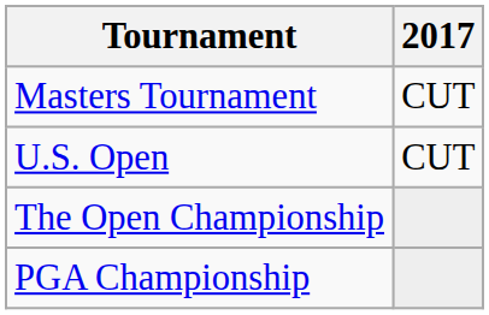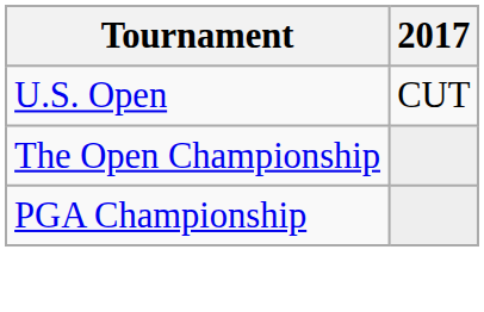- row: Masters Tournament | CUT
